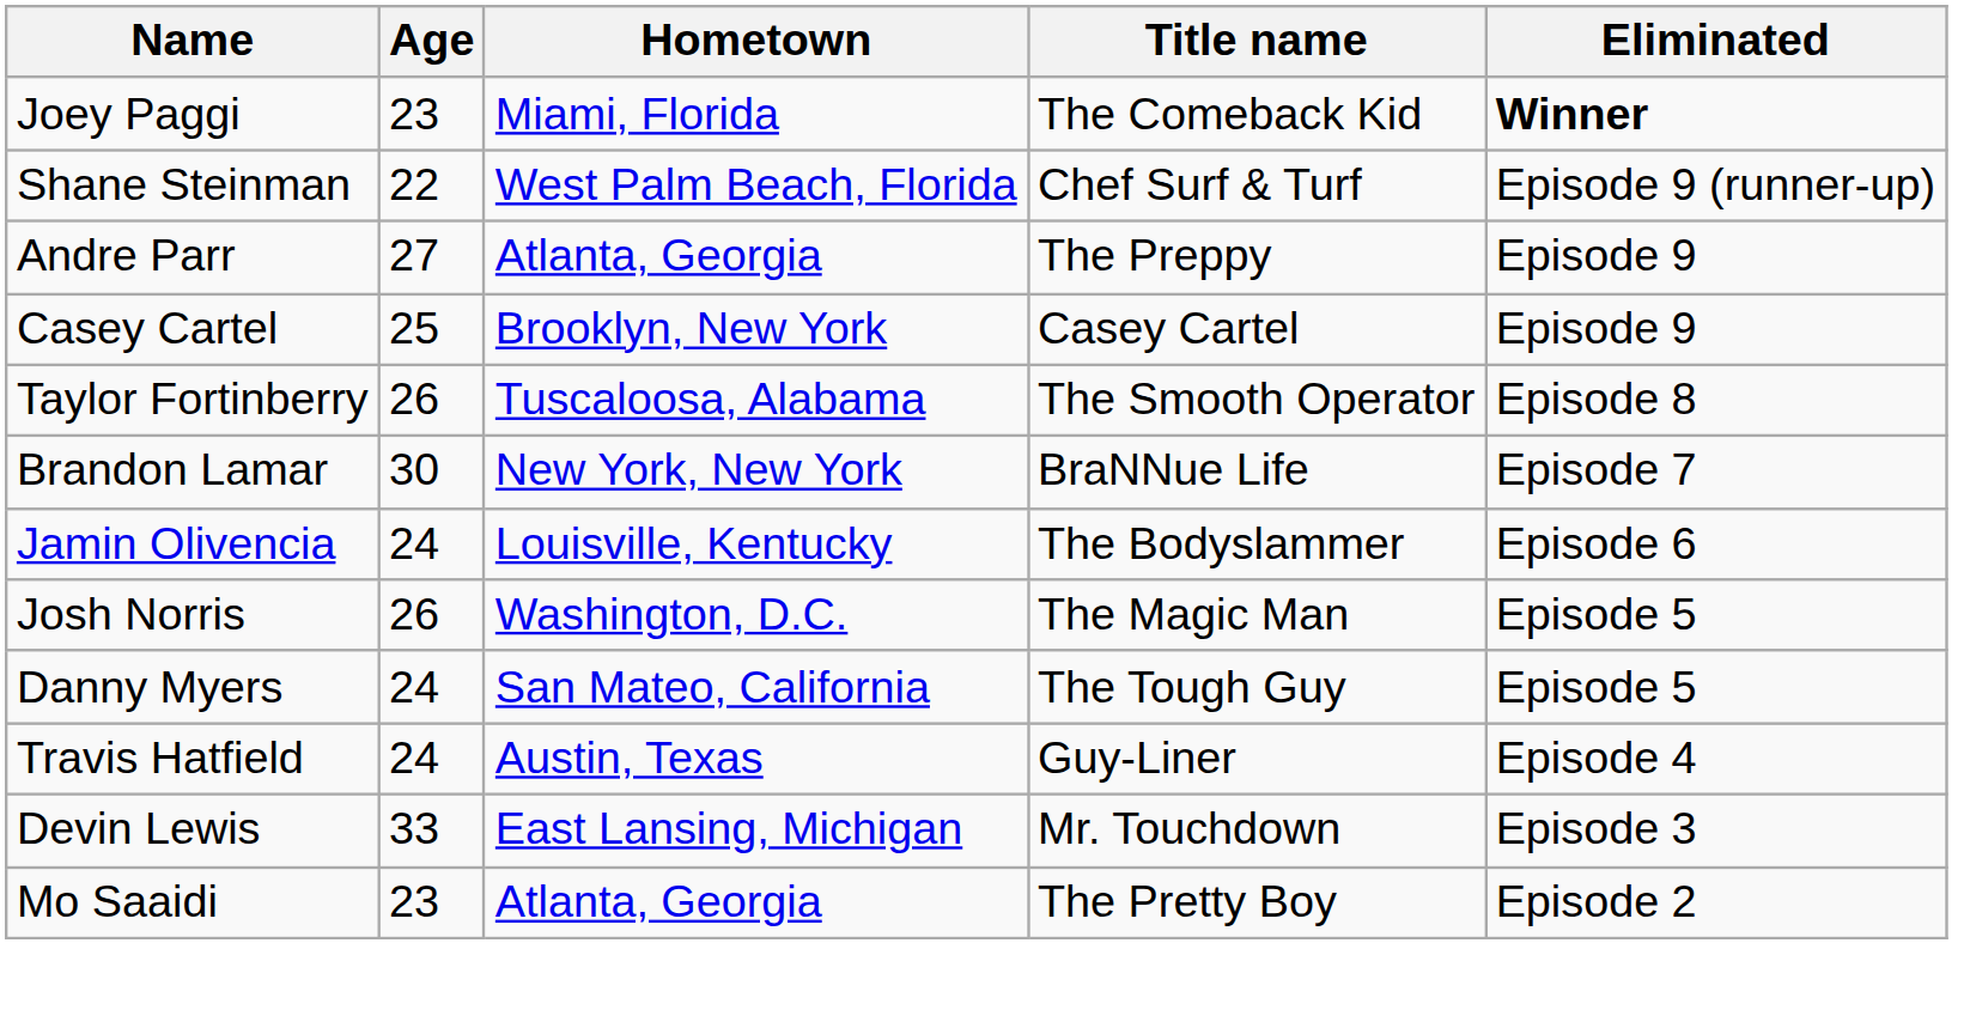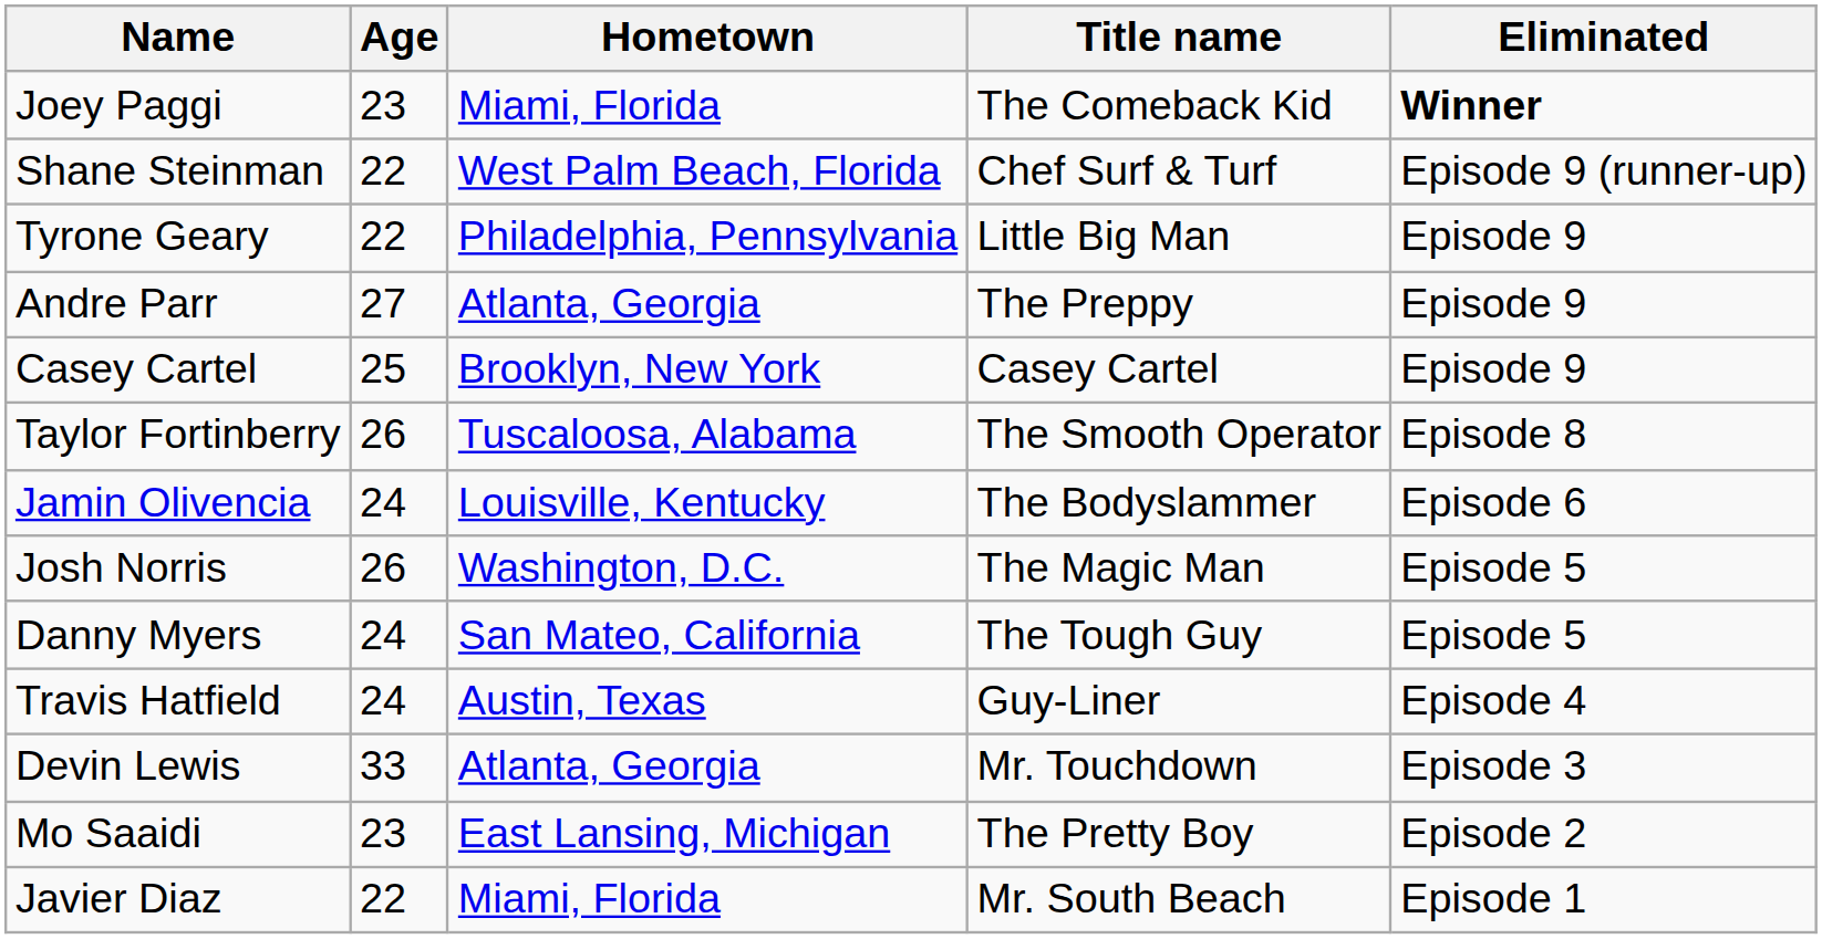+ row: Tyrone Geary | 22 | Philadelphia, Pennsylvania | Little Big Man | Episode 9
- row: Brandon Lamar | 30 | New York, New York | BraNNue Life | Episode 7
Devin Lewis | Hometown: East Lansing, Michigan -> Atlanta, Georgia
Mo Saaidi | Hometown: Atlanta, Georgia -> East Lansing, Michigan
+ row: Javier Diaz | 22 | Miami, Florida | Mr. South Beach | Episode 1
